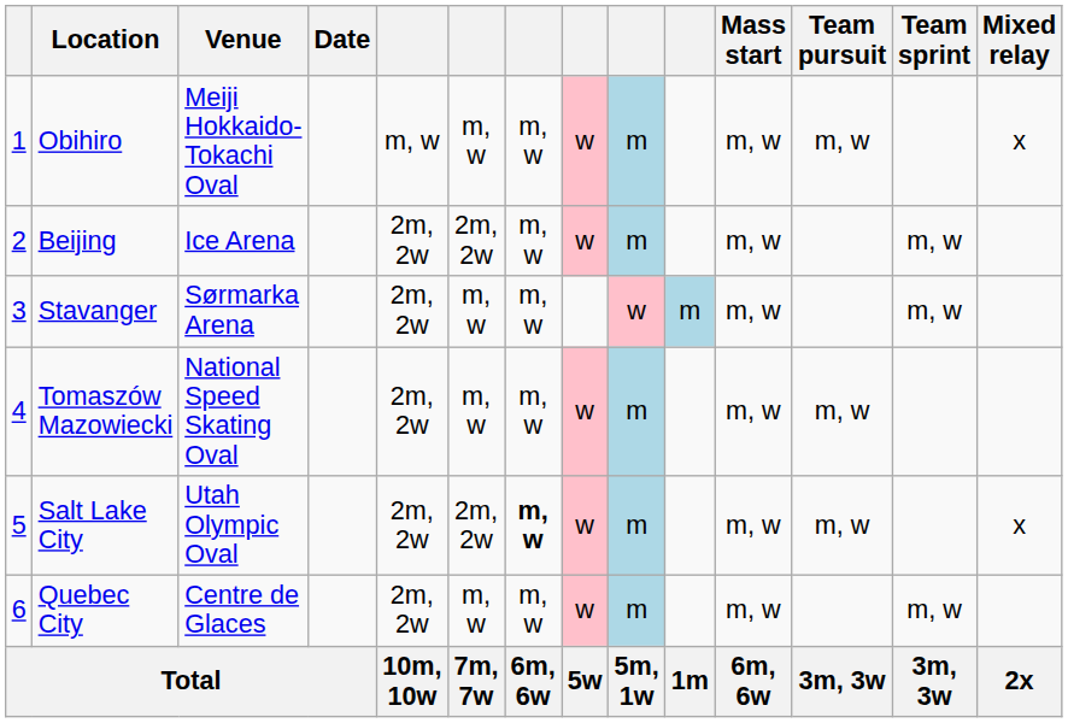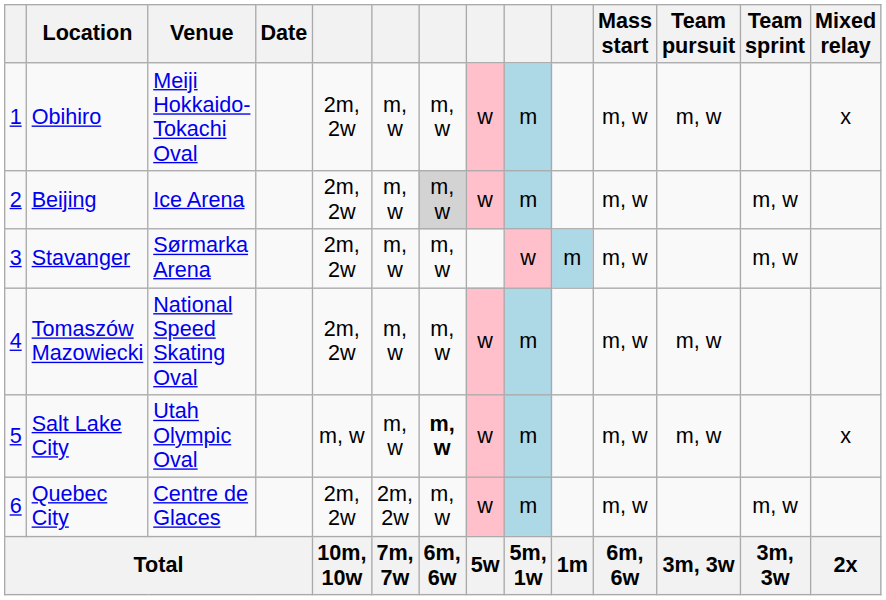Obihiro | column 5: m, w -> 2m, 2w
Beijing | column 6: 2m, 2w -> m, w
Beijing | column 7: no background -> lightgrey background
Salt Lake City | column 5: 2m, 2w -> m, w
Salt Lake City | column 6: 2m, 2w -> m, w
Quebec City | column 6: m, w -> 2m, 2w
